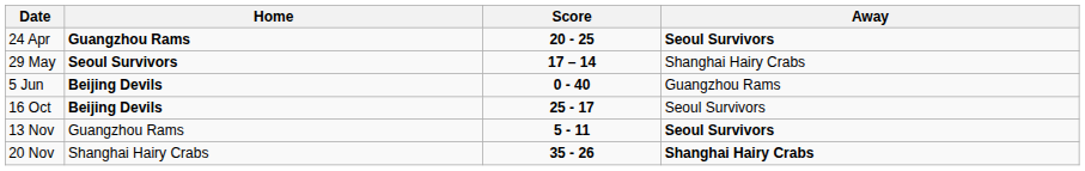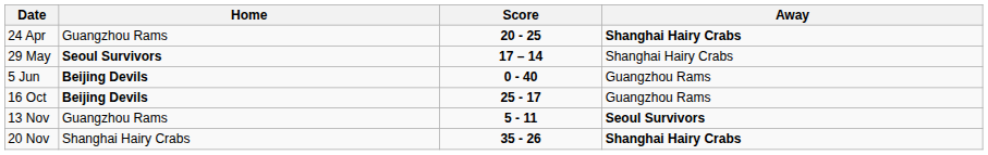24 Apr | Home: bold -> normal
24 Apr | Away: Seoul Survivors -> Shanghai Hairy Crabs
16 Oct | Away: Seoul Survivors -> Guangzhou Rams
